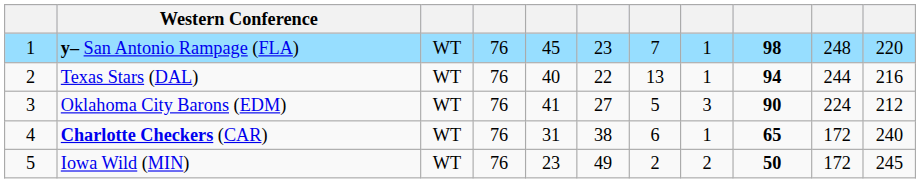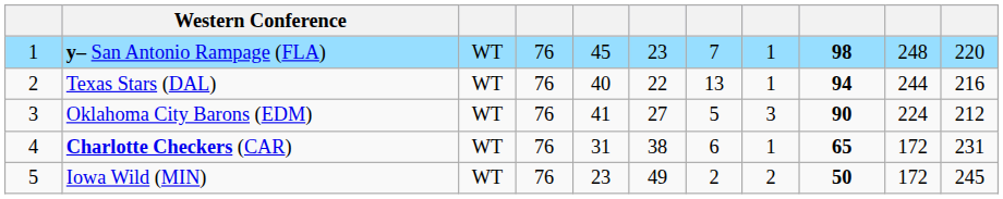Charlotte Checkers (CAR) | column 11: 240 -> 231
